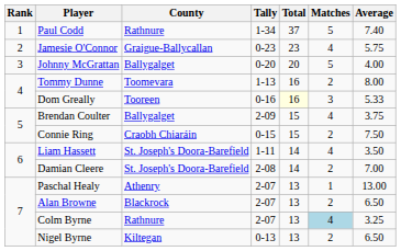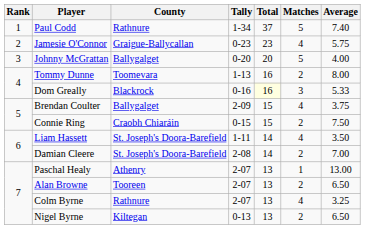Dom Greally | County: Tooreen -> Blackrock
Alan Browne | County: Blackrock -> Tooreen
Colm Byrne | Matches: lightblue background -> no background
